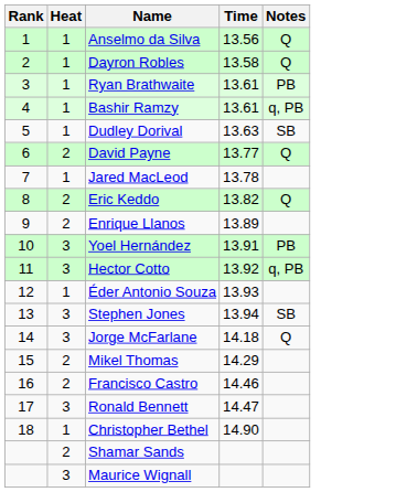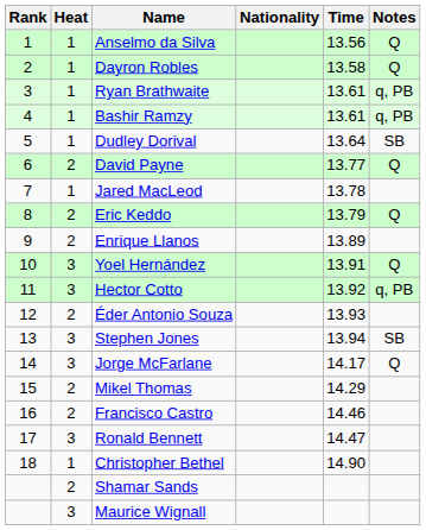+ column: Nationality
Ryan Brathwaite | Notes: PB -> q, PB
Dudley Dorival | Time: 13.63 -> 13.64
Eric Keddo | Time: 13.82 -> 13.79
Yoel Hernández | Notes: PB -> Q
Éder Antonio Souza | Heat: 1 -> 2
Jorge McFarlane | Time: 14.18 -> 14.17
